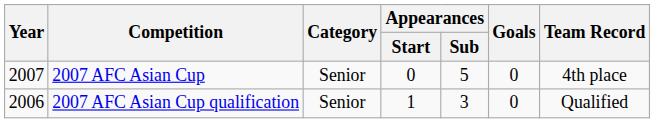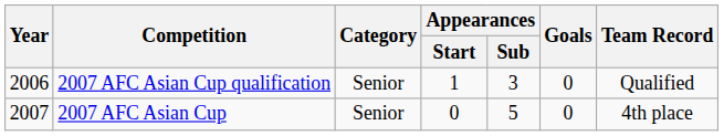rows swapped: 2007 AFC Asian Cup qualification <-> 2007 AFC Asian Cup
